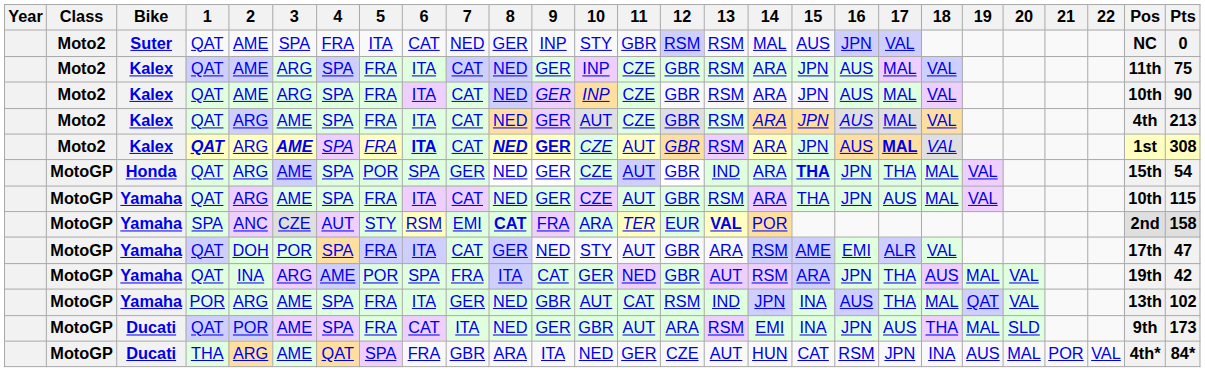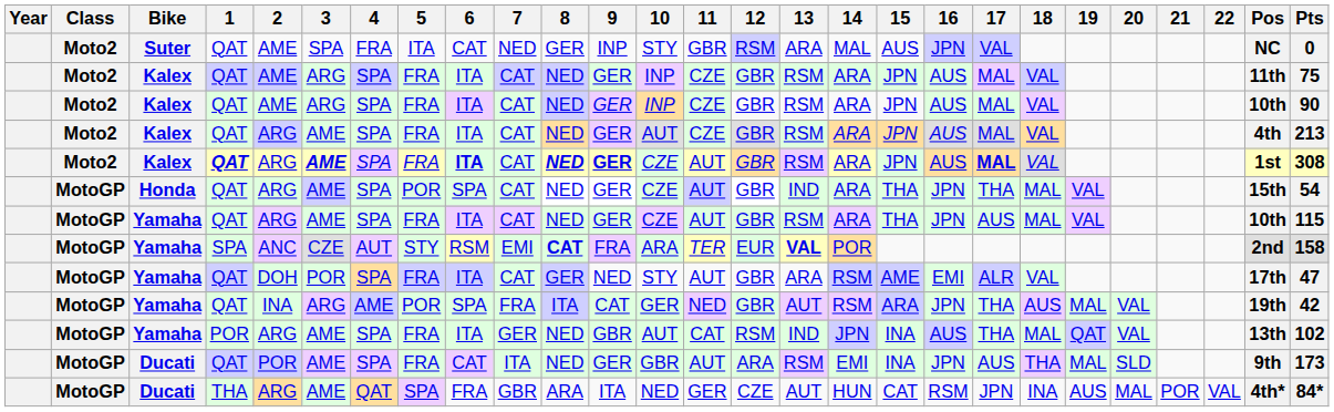Suter | 13: RSM -> ARA
Honda | 7: GER -> CAT
Honda | 15: bold -> normal
